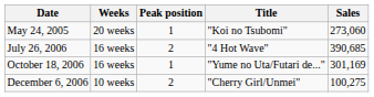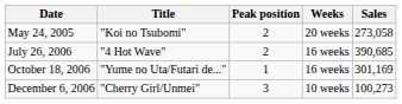columns swapped: Title <-> Weeks
May 24, 2005 | Peak position: 1 -> 2
May 24, 2005 | Sales: 273,060 -> 273,058
December 6, 2006 | Peak position: 2 -> 3
December 6, 2006 | Sales: 100,275 -> 100,273
